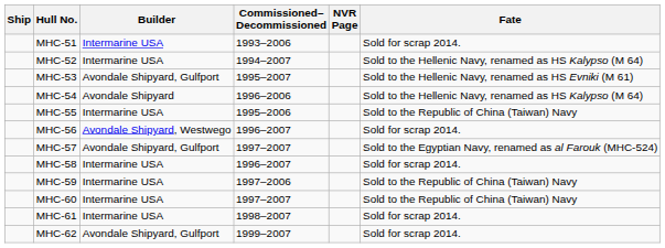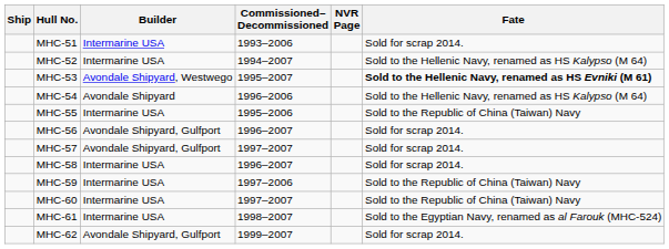MHC-53 | Builder: Avondale Shipyard, Gulfport -> Avondale Shipyard, Westwego
MHC-53 | Fate: normal -> bold
MHC-56 | Builder: Avondale Shipyard, Westwego -> Avondale Shipyard, Gulfport
MHC-57 | Fate: Sold to the Egyptian Navy, renamed as al Farouk (MHC-524) -> Sold for scrap 2014.
MHC-61 | Fate: Sold for scrap 2014. -> Sold to the Egyptian Navy, renamed as al Farouk (MHC-524)
